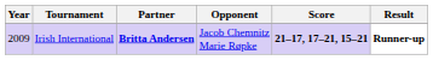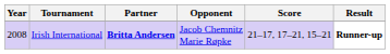Irish International | Year: 2009 -> 2008
Irish International | Score: bold -> normal
